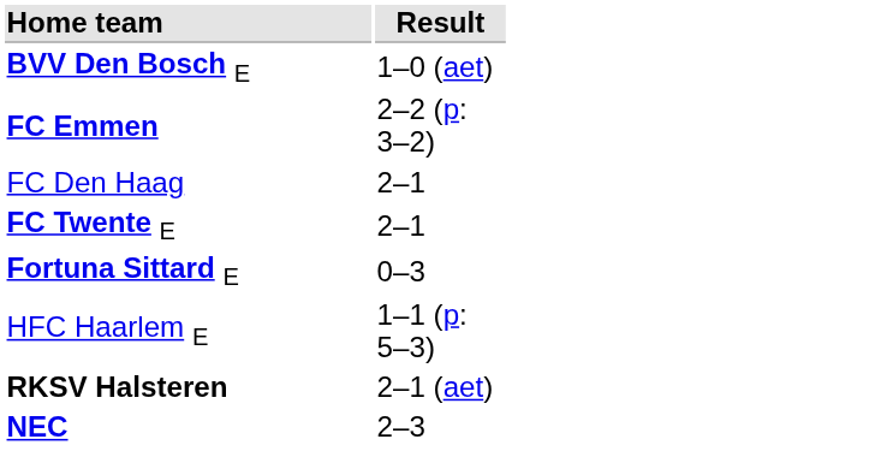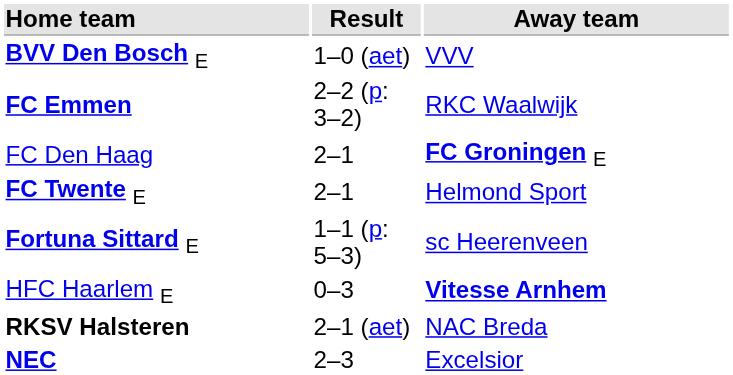+ column: Away team | VVV | RKC Waalwijk | FC Groningen E | Helmond Sport | sc Heerenveen | Vitesse Arnhem | NAC Breda | Excelsior
Fortuna Sittard E | Result: 0–3 -> 1–1 (p: 5–3)
HFC Haarlem E | Result: 1–1 (p: 5–3) -> 0–3
